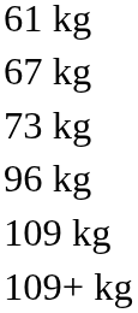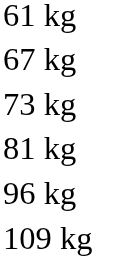+ row: 81 kg
- row: 109+ kg
